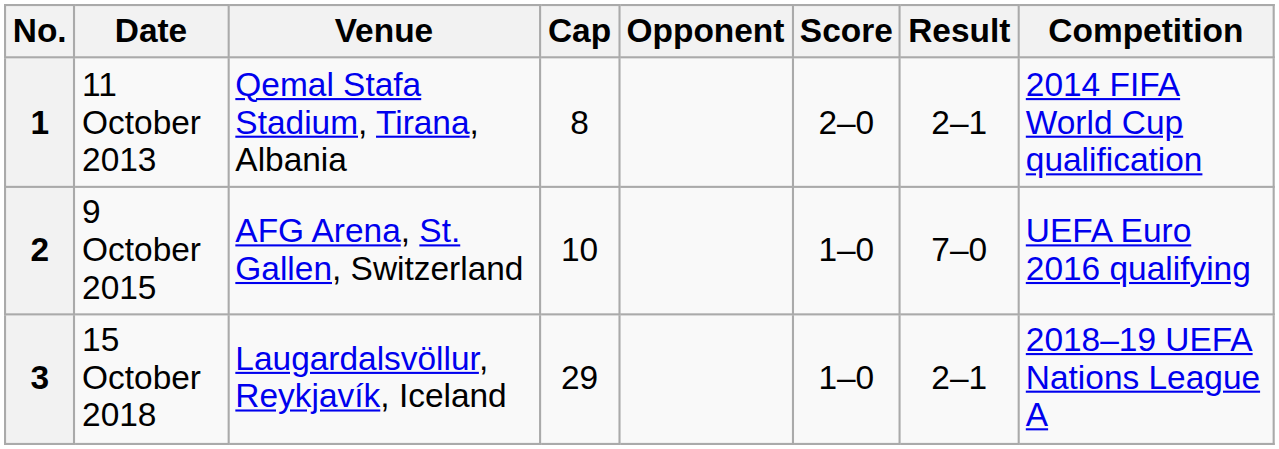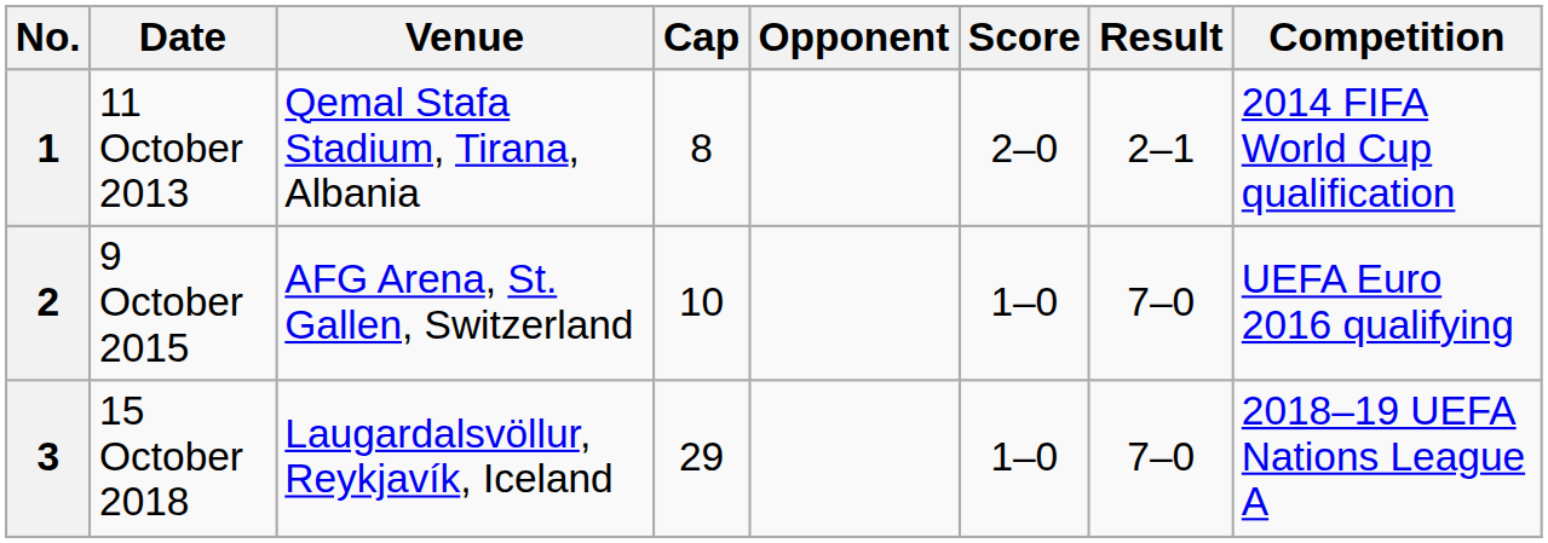15 October 2018 | Result: 2–1 -> 7–0
